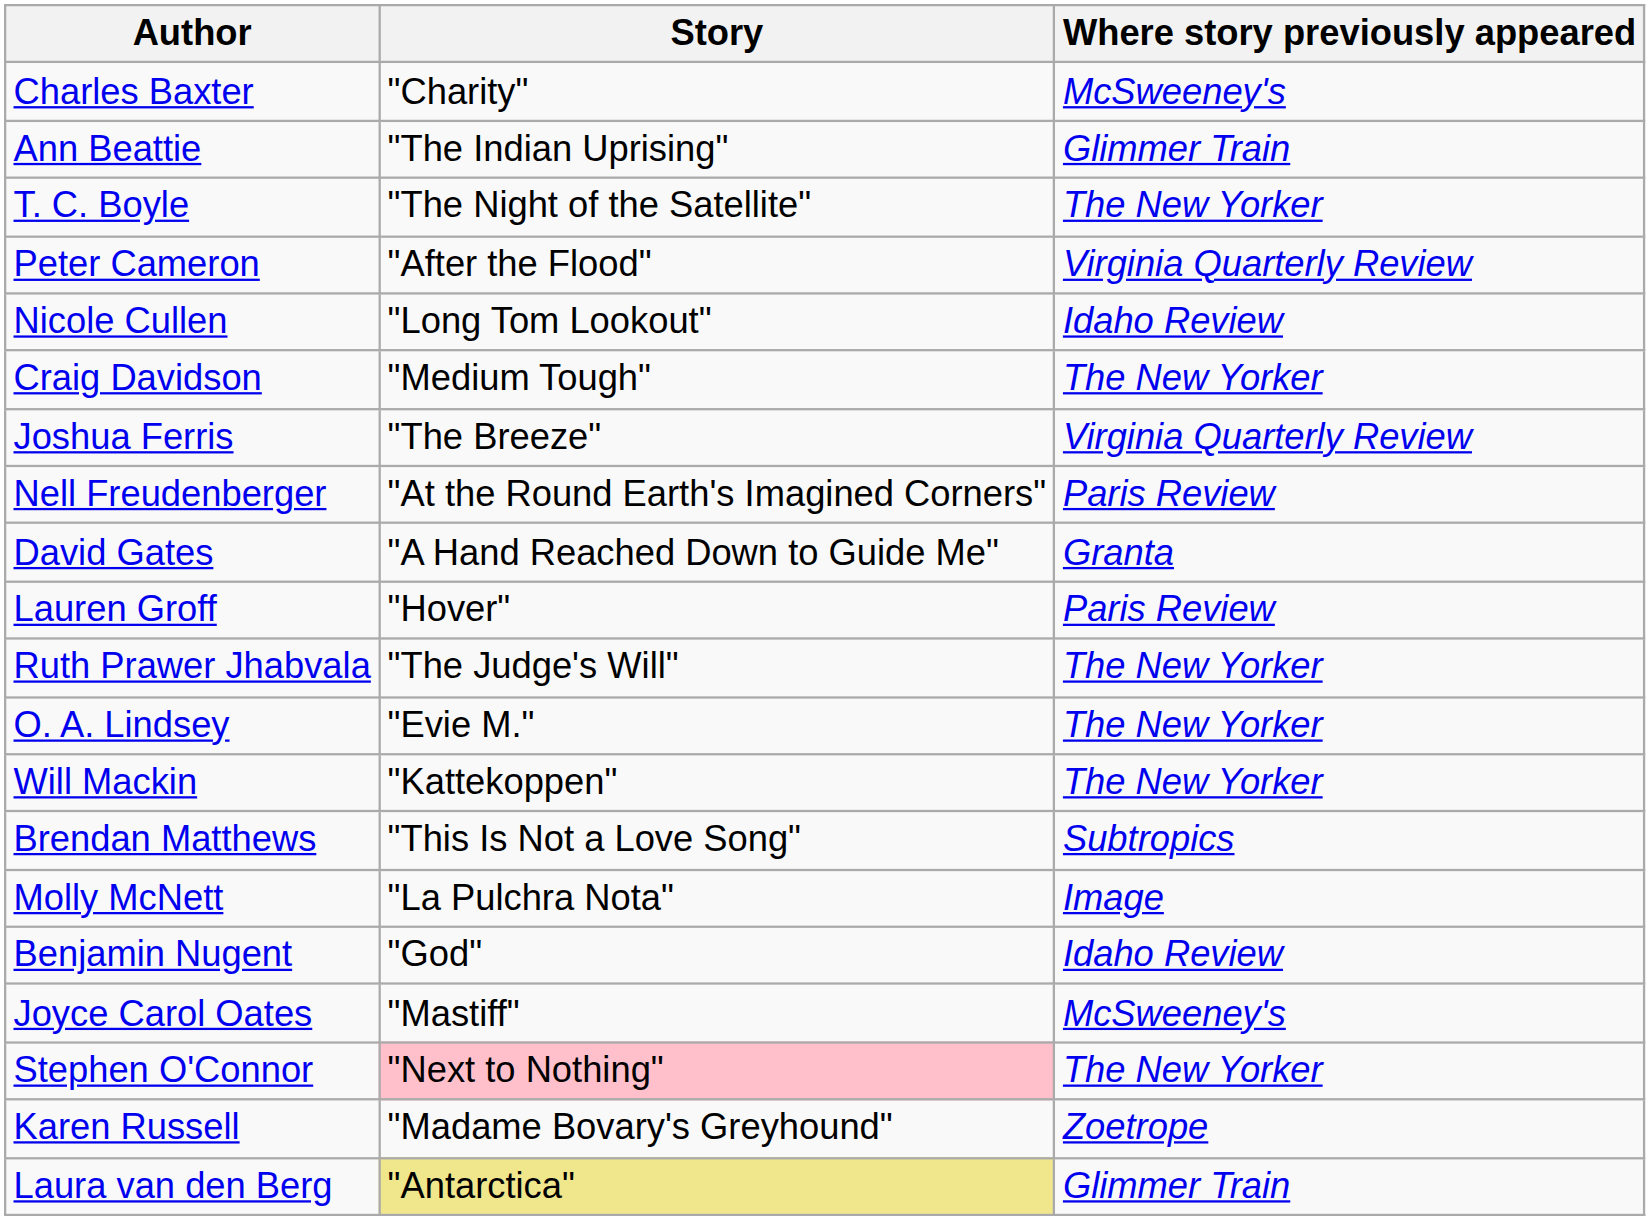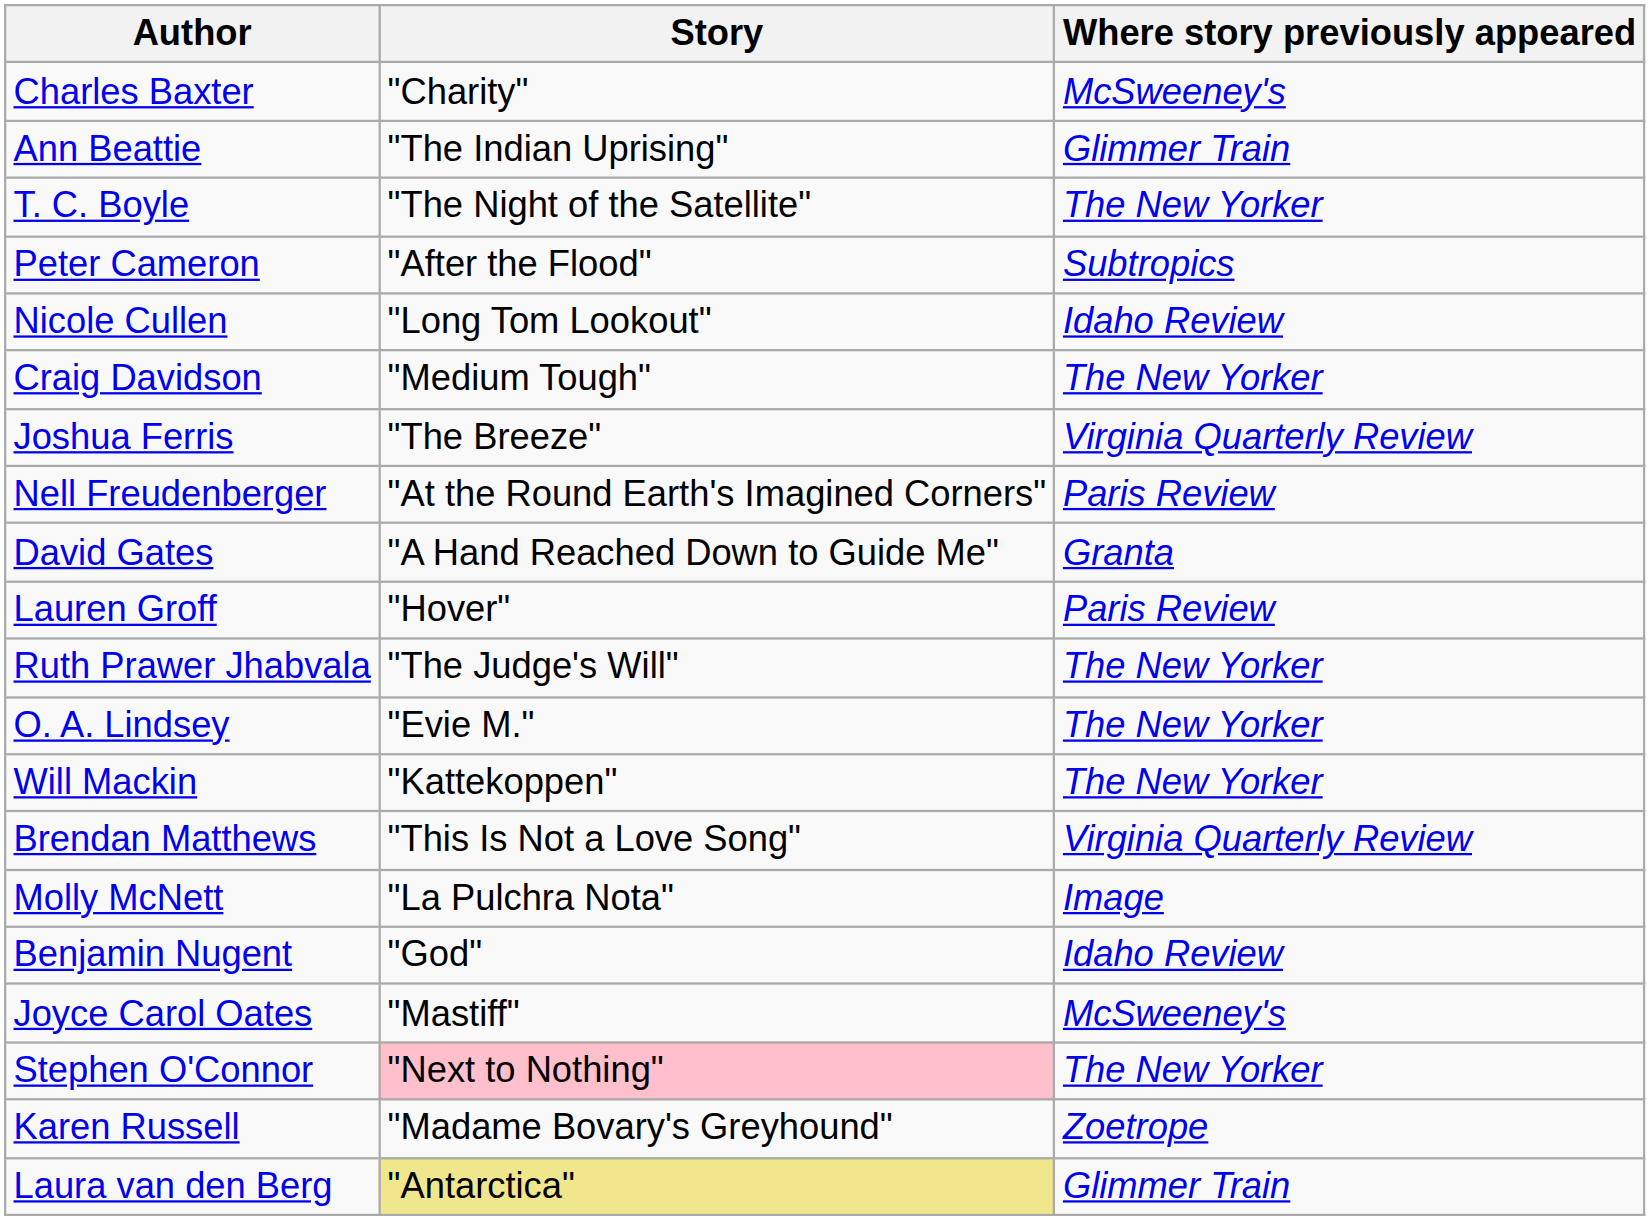Peter Cameron | Where story previously appeared: Virginia Quarterly Review -> Subtropics
Brendan Matthews | Where story previously appeared: Subtropics -> Virginia Quarterly Review
